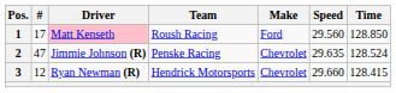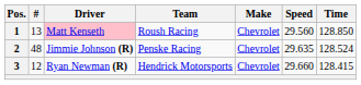1 | #: 17 -> 13
1 | Make: Ford -> Chevrolet
2 | #: 47 -> 48
